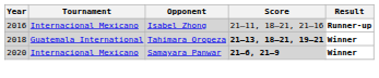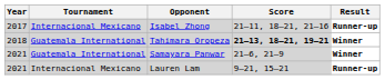Isabel Zhong | Year: 2016 -> 2017
Samayara Panwar | Year: 2020 -> 2021
Samayara Panwar | Tournament: Internacional Mexicano -> Guatemala International
Samayara Panwar | Score: bold -> normal
+ row: 2021 | Internacional Mexicano | Lauren Lam | 9–21, 15–21 | Runner-up
